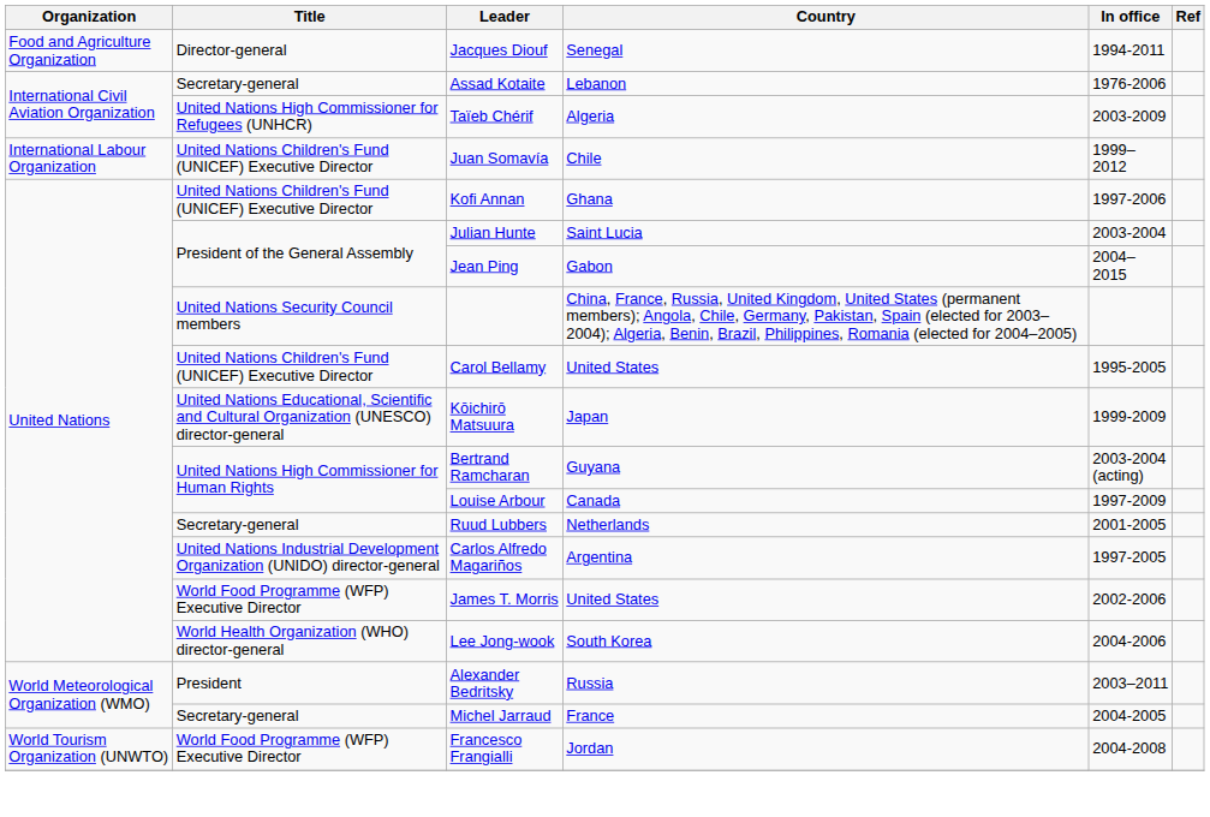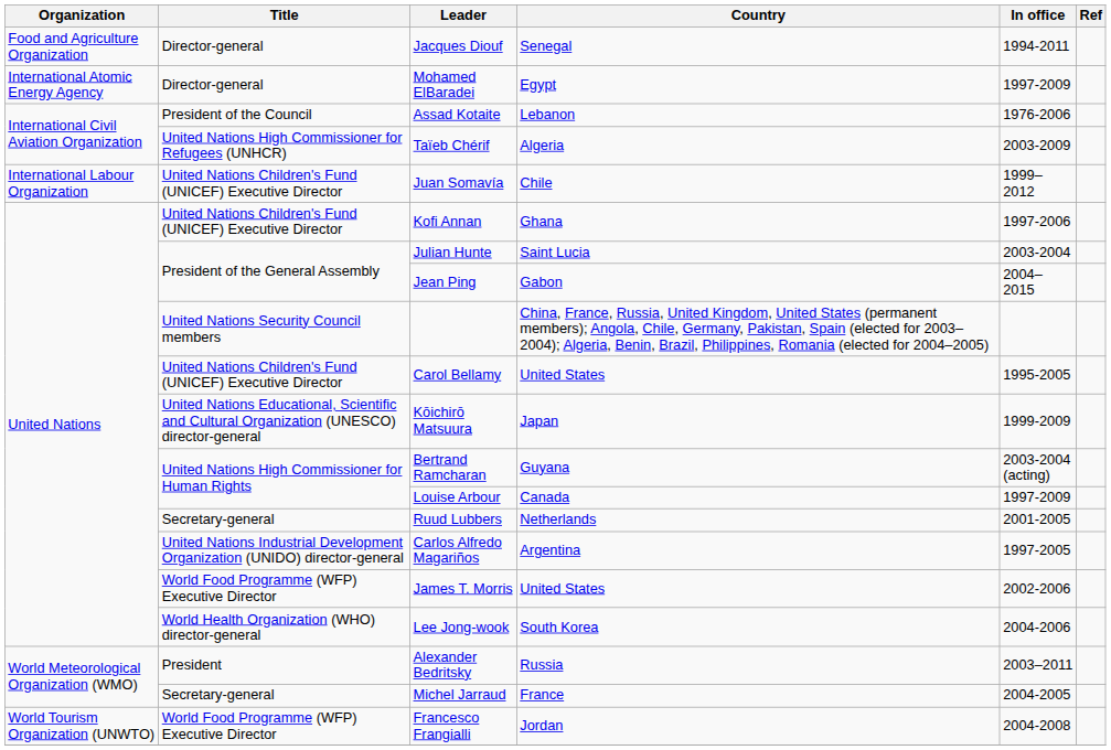+ row: International Atomic Energy Agency | Director-general | Mohamed ElBaradei | Egypt | 1997-2009
Assad Kotaite | Title: Secretary-general -> President of the Council
